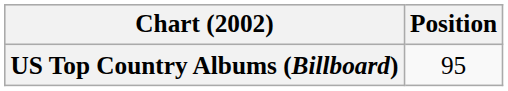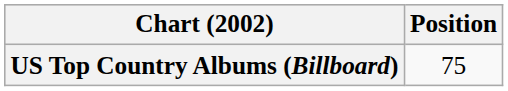US Top Country Albums (Billboard) | Position: 95 -> 75
